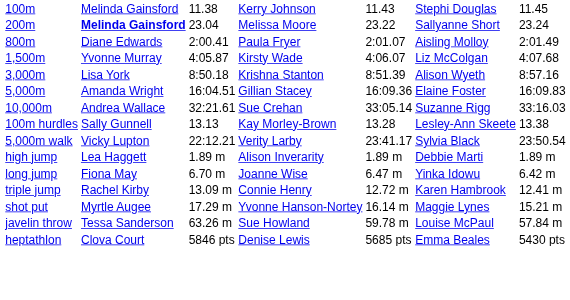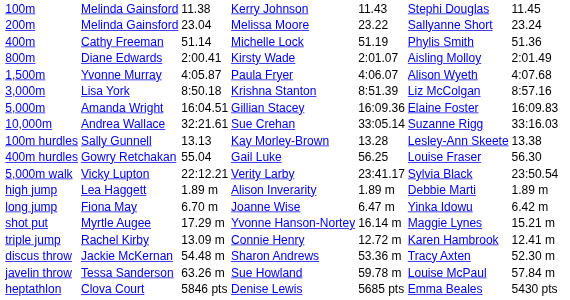200m | column 2: bold -> normal
+ row: 400m | Cathy Freeman | 51.14 | Michelle Lock | 51.19 | Phylis Smith | 51.36
800m | column 4: Paula Fryer -> Kirsty Wade
1,500m | column 4: Kirsty Wade -> Paula Fryer
1,500m | column 6: Liz McColgan -> Alison Wyeth
3,000m | column 6: Alison Wyeth -> Liz McColgan
+ row: 400m hurdles | Gowry Retchakan | 55.04 | Gail Luke | 56.25 | Louise Fraser | 56.30
rows swapped: triple jump <-> shot put
+ row: discus throw | Jackie McKernan | 54.48 m | Sharon Andrews | 53.36 m | Tracy Axten | 52.30 m
